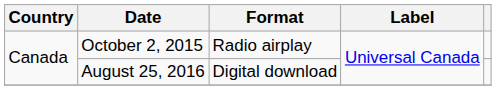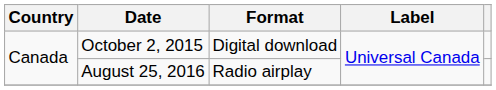October 2, 2015 | Format: Radio airplay -> Digital download
August 25, 2016 | Format: Digital download -> Radio airplay
